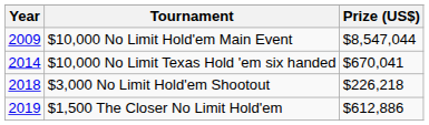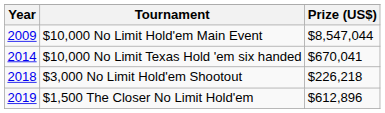$1,500 The Closer No Limit Hold'em | Prize (US$): $612,886 -> $612,896
